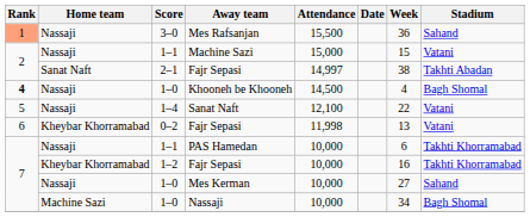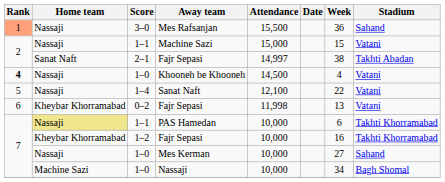Khooneh be Khooneh | Stadium: Bagh Shomal -> Vatani
PAS Hamedan | Home team: no background -> khaki background
